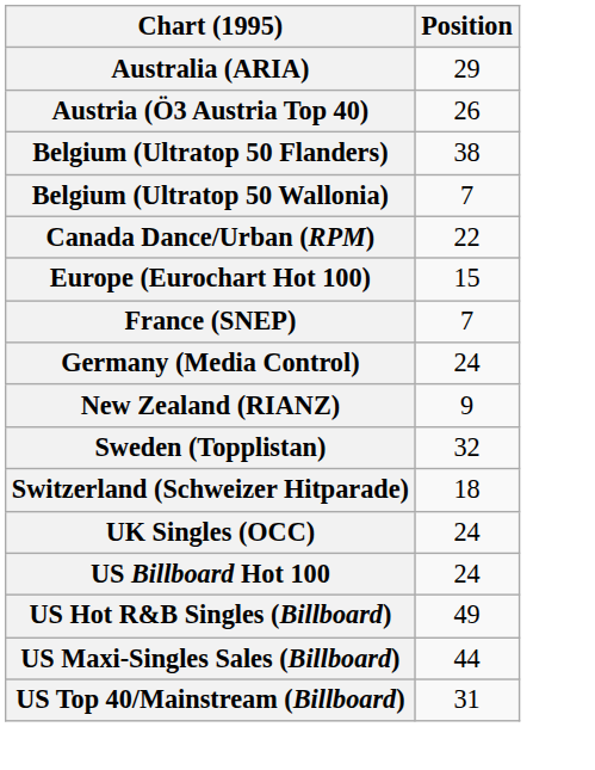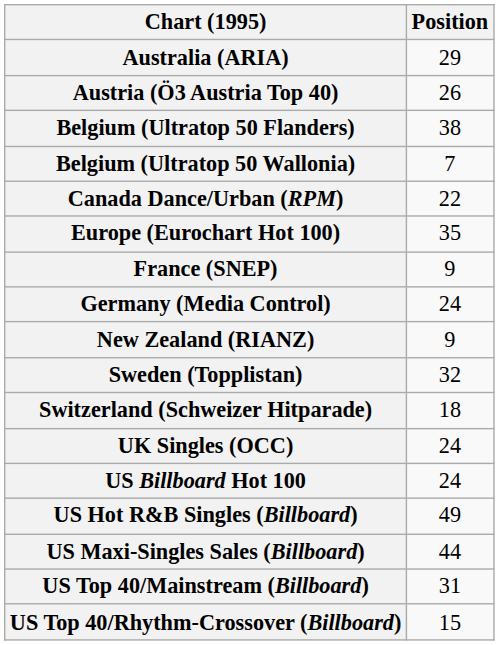Europe (Eurochart Hot 100) | Position: 15 -> 35
France (SNEP) | Position: 7 -> 9
+ row: US Top 40/Rhythm-Crossover (Billboard) | 15
